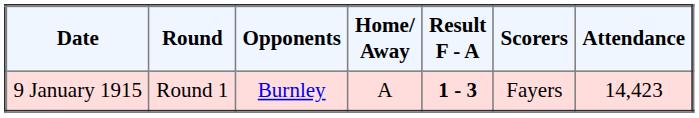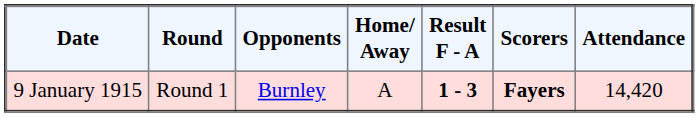9 January 1915 | Scorers: normal -> bold
9 January 1915 | Attendance: 14,423 -> 14,420
